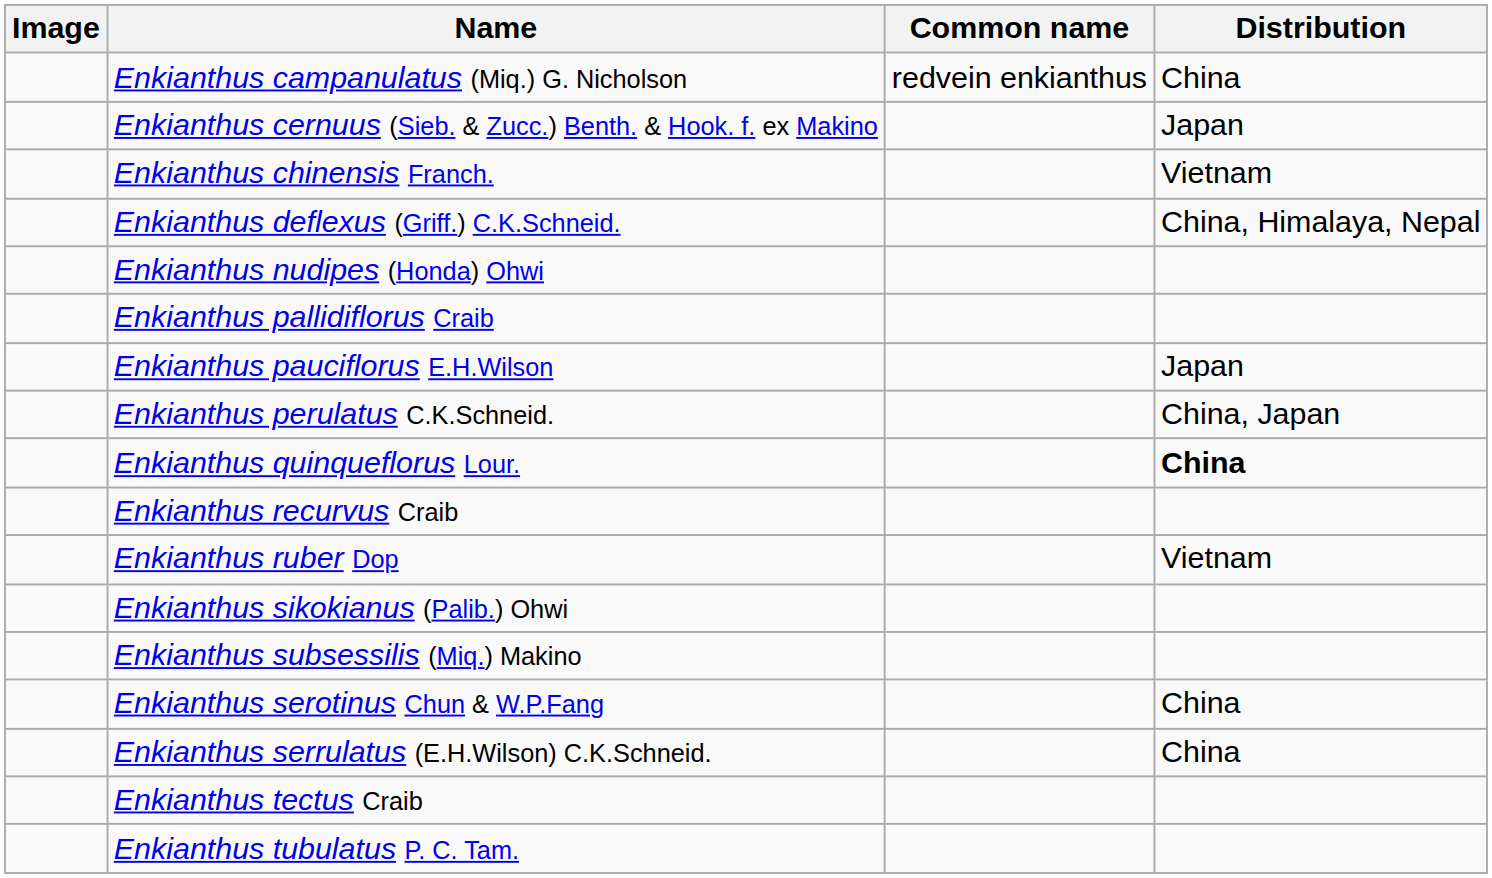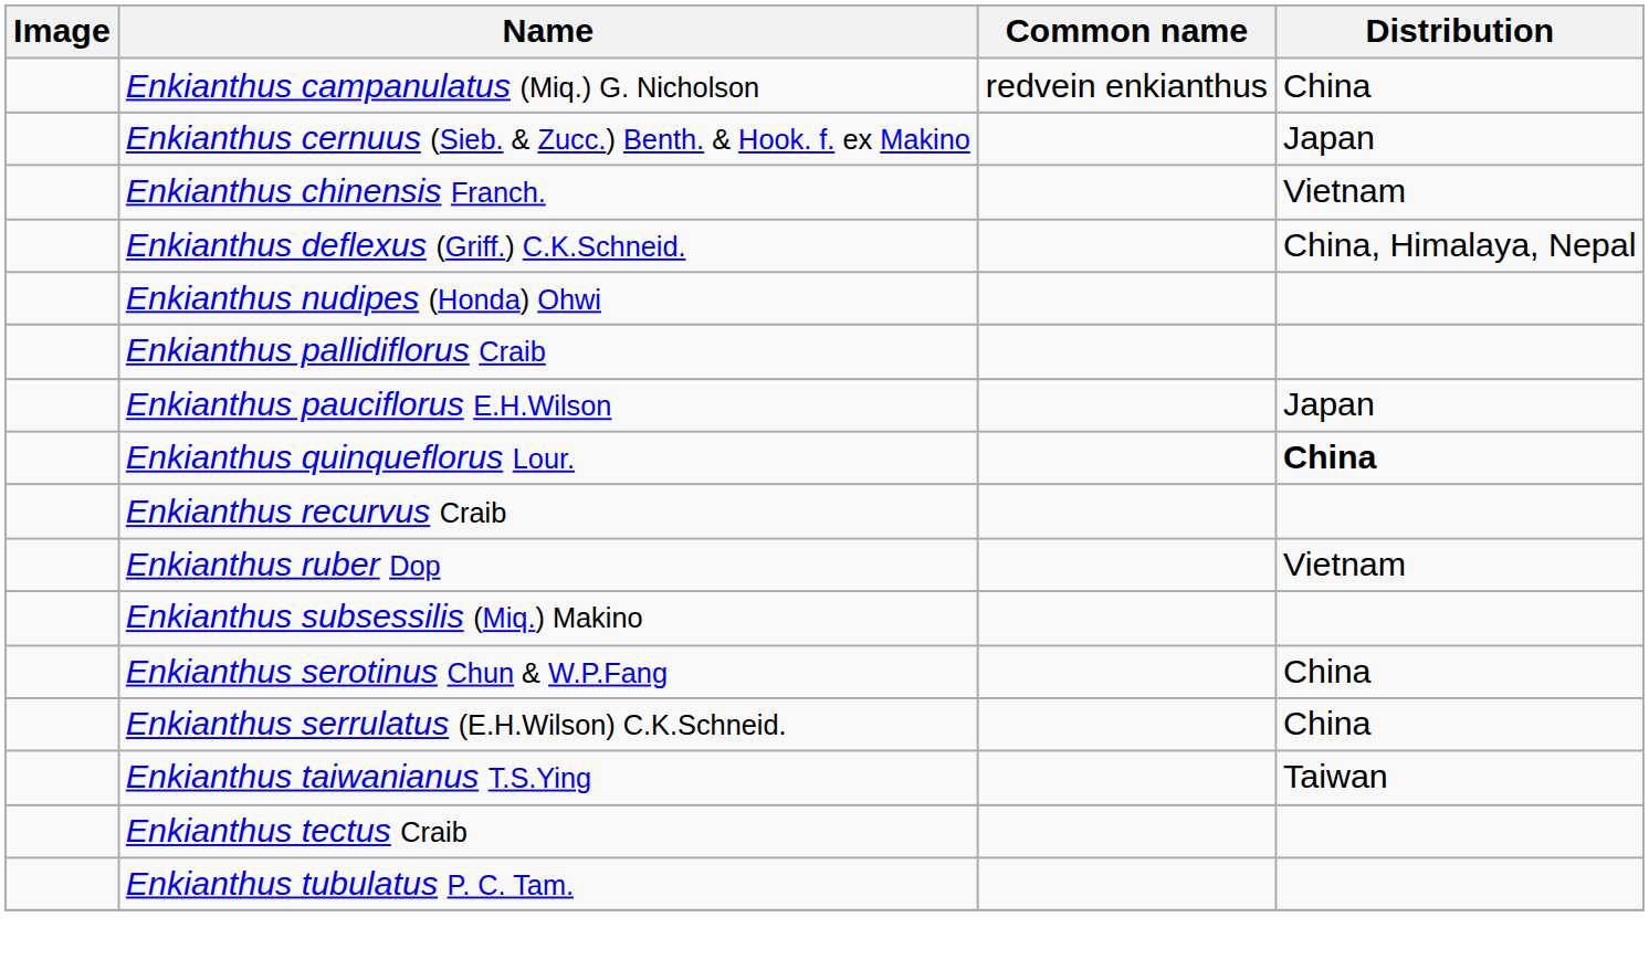- row: Enkianthus perulatus C.K.Schneid. | China, Japan
- row: Enkianthus sikokianus (Palib.) Ohwi
+ row: Enkianthus taiwanianus T.S.Ying | Taiwan
